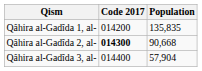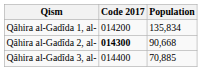Qâhira al-Gadîda 1, al- | Population: 135,835 -> 135,834
Qâhira al-Gadîda 3, al- | Population: 57,904 -> 70,885
